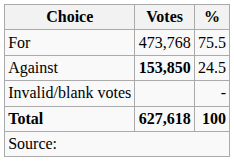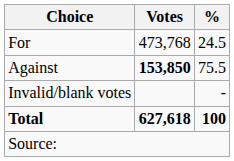For | %: 75.5 -> 24.5
Against | %: 24.5 -> 75.5
